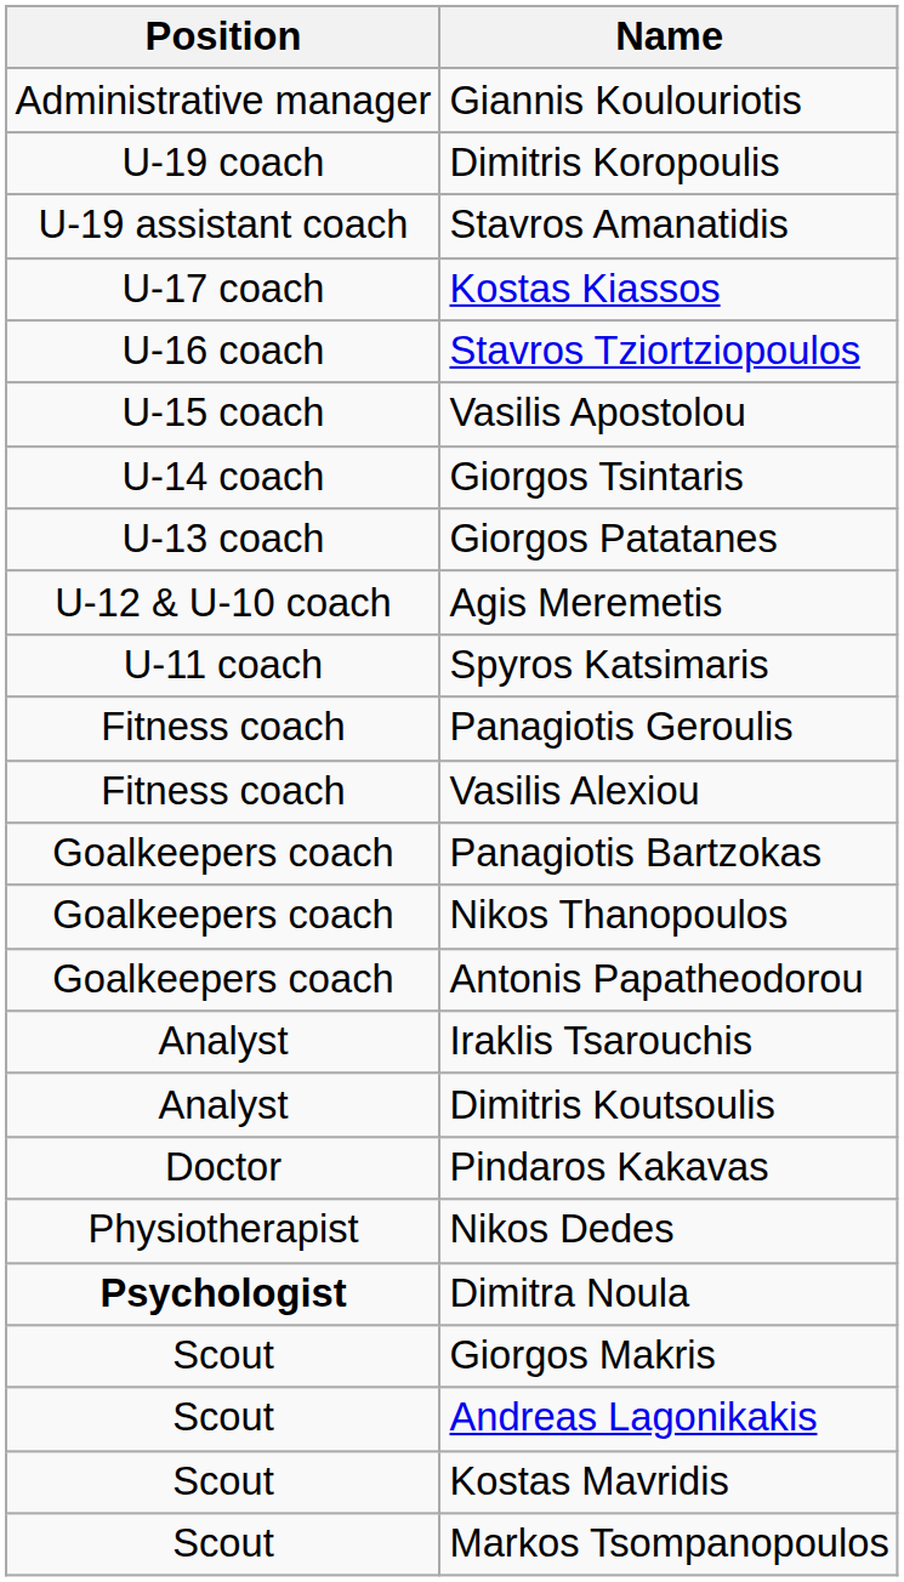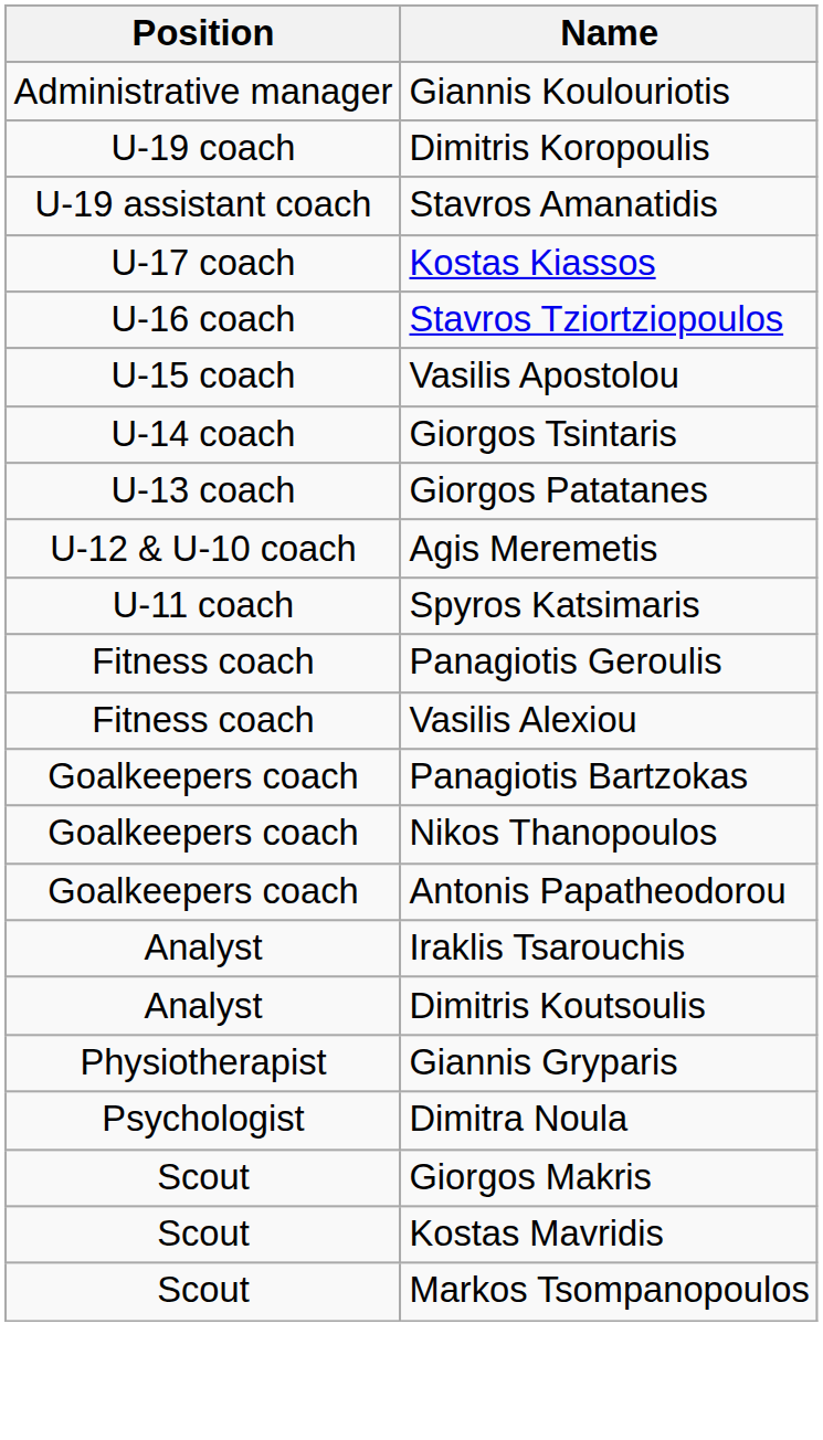- row: Doctor | Pindaros Kakavas
+ row: Physiotherapist | Giannis Gryparis
- row: Physiotherapist | Nikos Dedes
Dimitra Noula | Position: bold -> normal
- row: Scout | Andreas Lagonikakis
